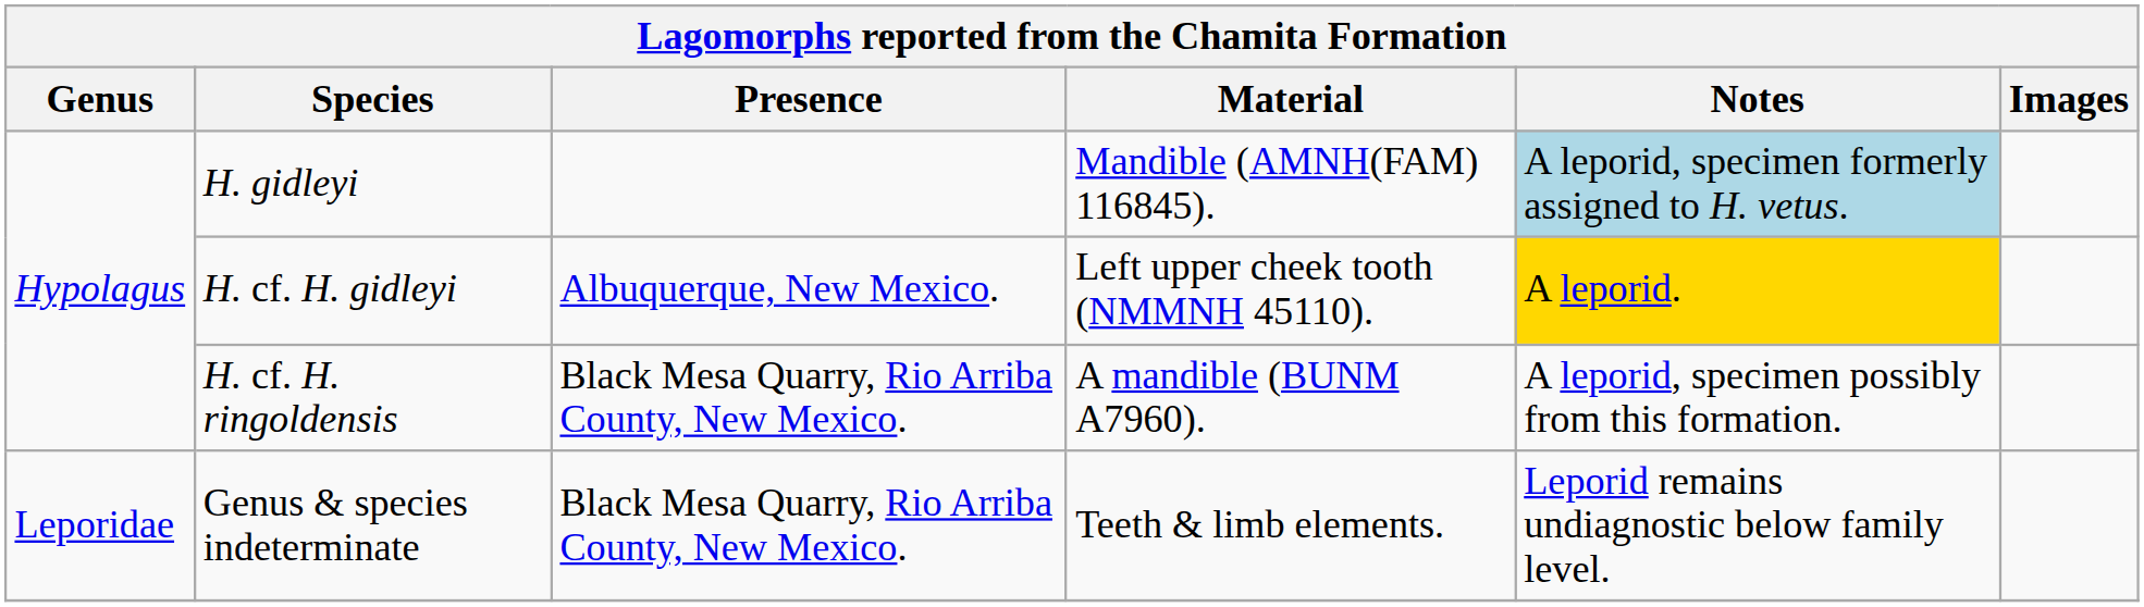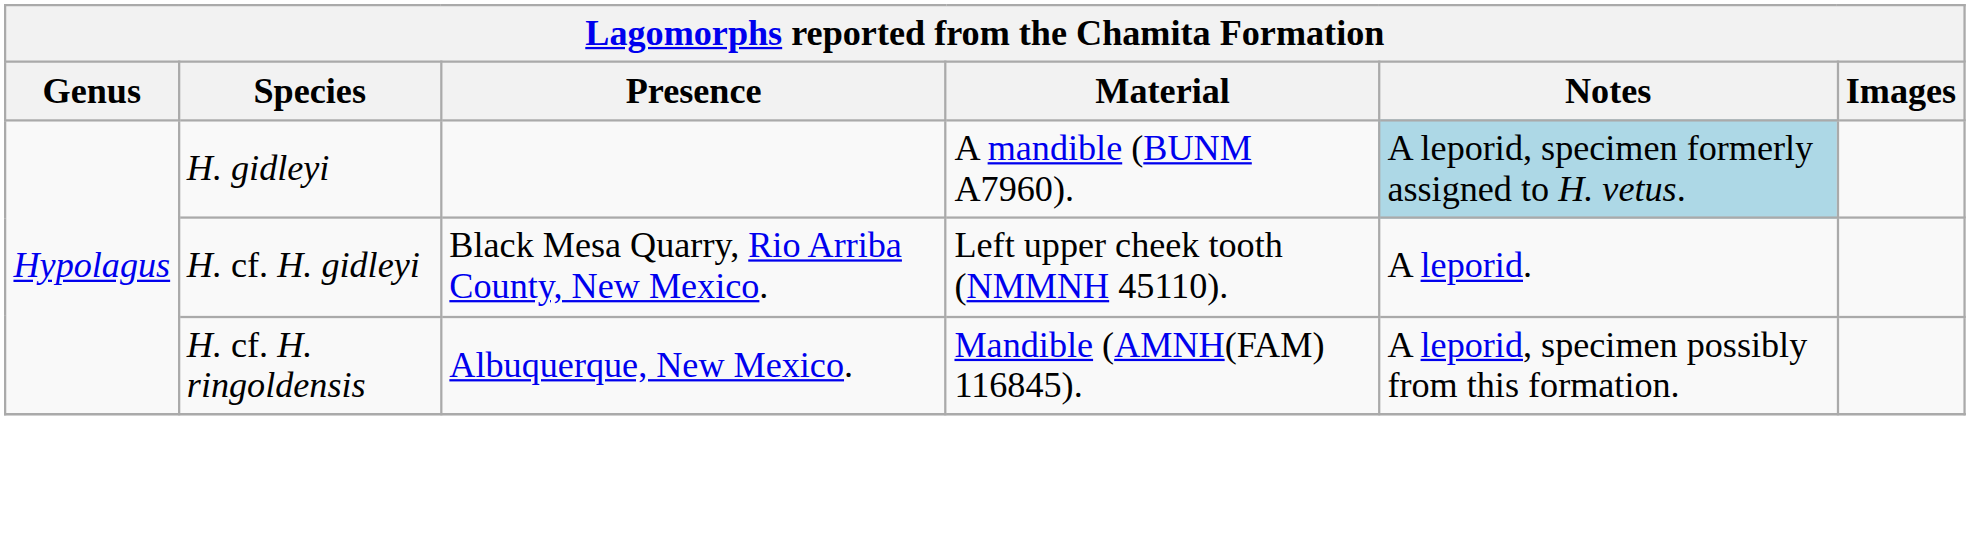H. gidleyi | Material: Mandible (AMNH(FAM) 116845). -> A mandible (BUNM A7960).
H. cf. H. gidleyi | Presence: Albuquerque, New Mexico. -> Black Mesa Quarry, Rio Arriba County, New Mexico.
H. cf. H. gidleyi | Notes: gold background -> no background
H. cf. H. ringoldensis | Presence: Black Mesa Quarry, Rio Arriba County, New Mexico. -> Albuquerque, New Mexico.
H. cf. H. ringoldensis | Material: A mandible (BUNM A7960). -> Mandible (AMNH(FAM) 116845).
- row: Leporidae | Genus & species indeterminate | Black Mesa Quarry, Rio Arriba County, New Mexico. | Teeth & limb elements. | Leporid remains undiagnostic below family level.
